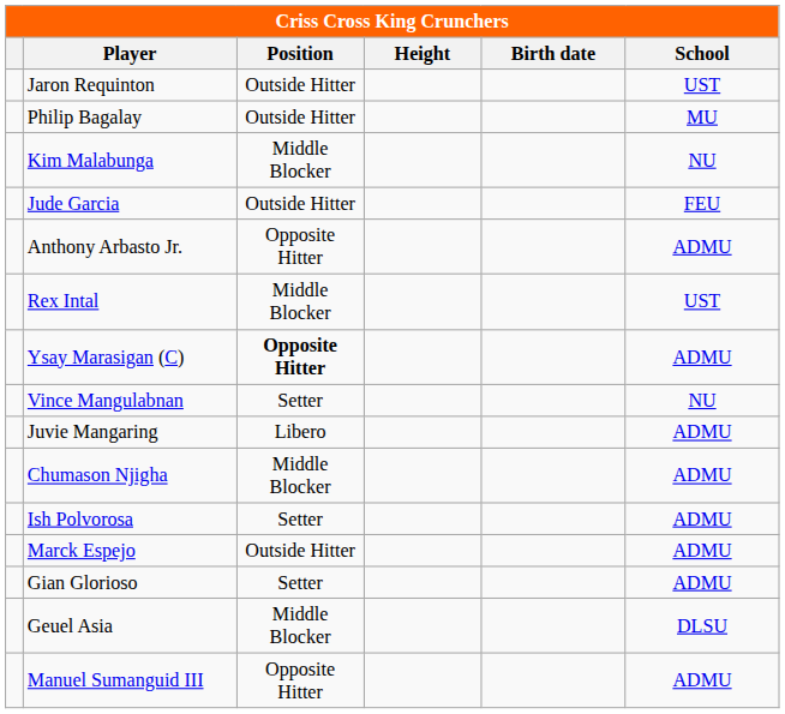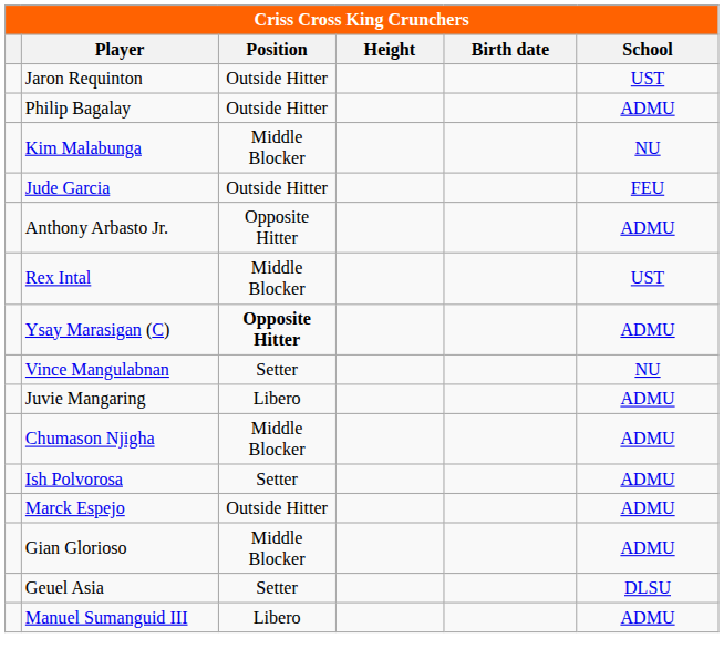Philip Bagalay | School: MU -> ADMU
Gian Glorioso | Position: Setter -> Middle Blocker
Geuel Asia | Position: Middle Blocker -> Setter
Manuel Sumanguid III | Position: Opposite Hitter -> Libero
